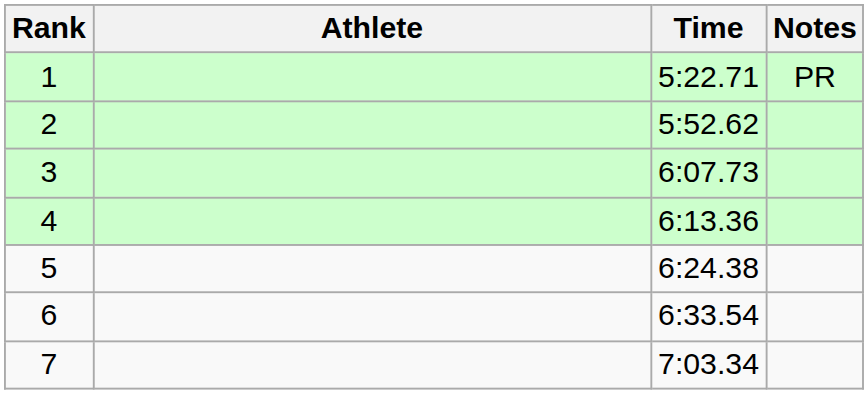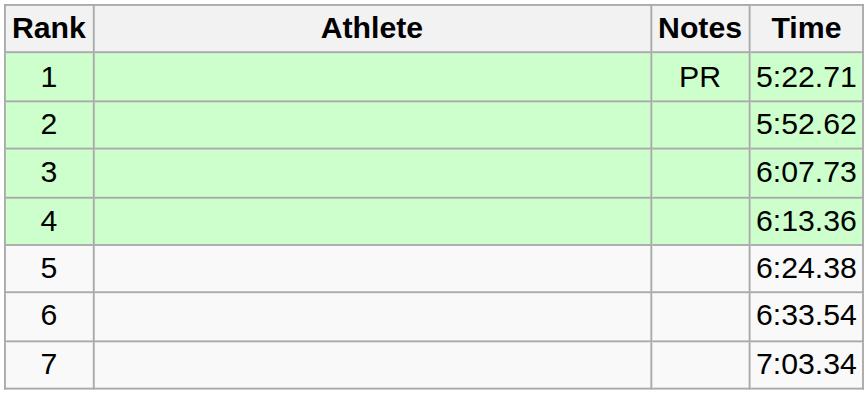columns swapped: Time <-> Notes
